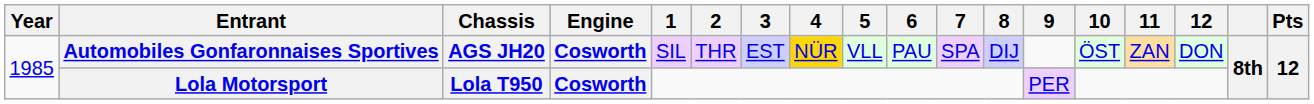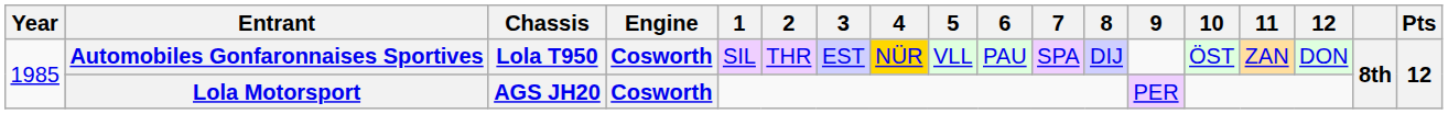Automobiles Gonfaronnaises Sportives | Chassis: AGS JH20 -> Lola T950
Lola Motorsport | Chassis: Lola T950 -> AGS JH20
